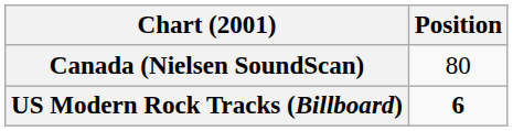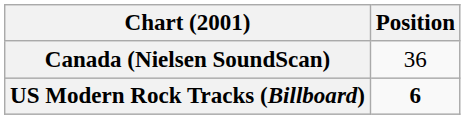Canada (Nielsen SoundScan) | Position: 80 -> 36
